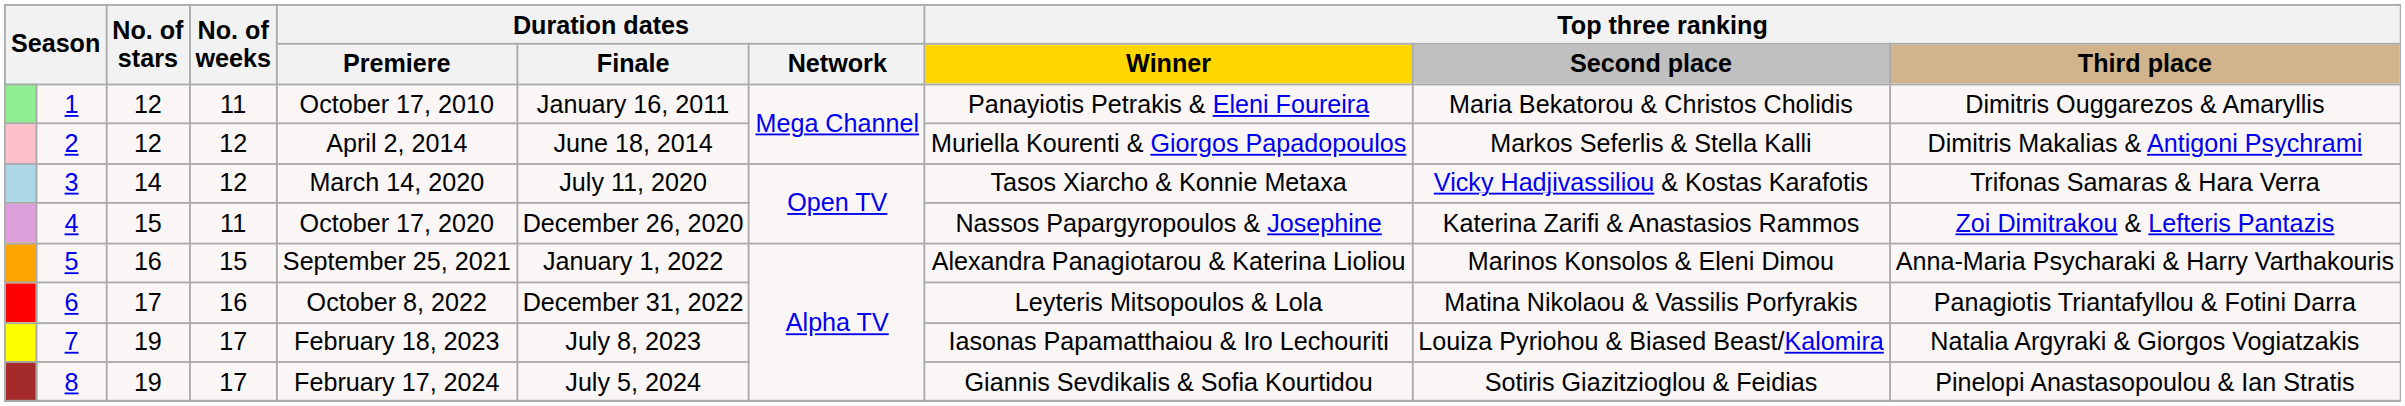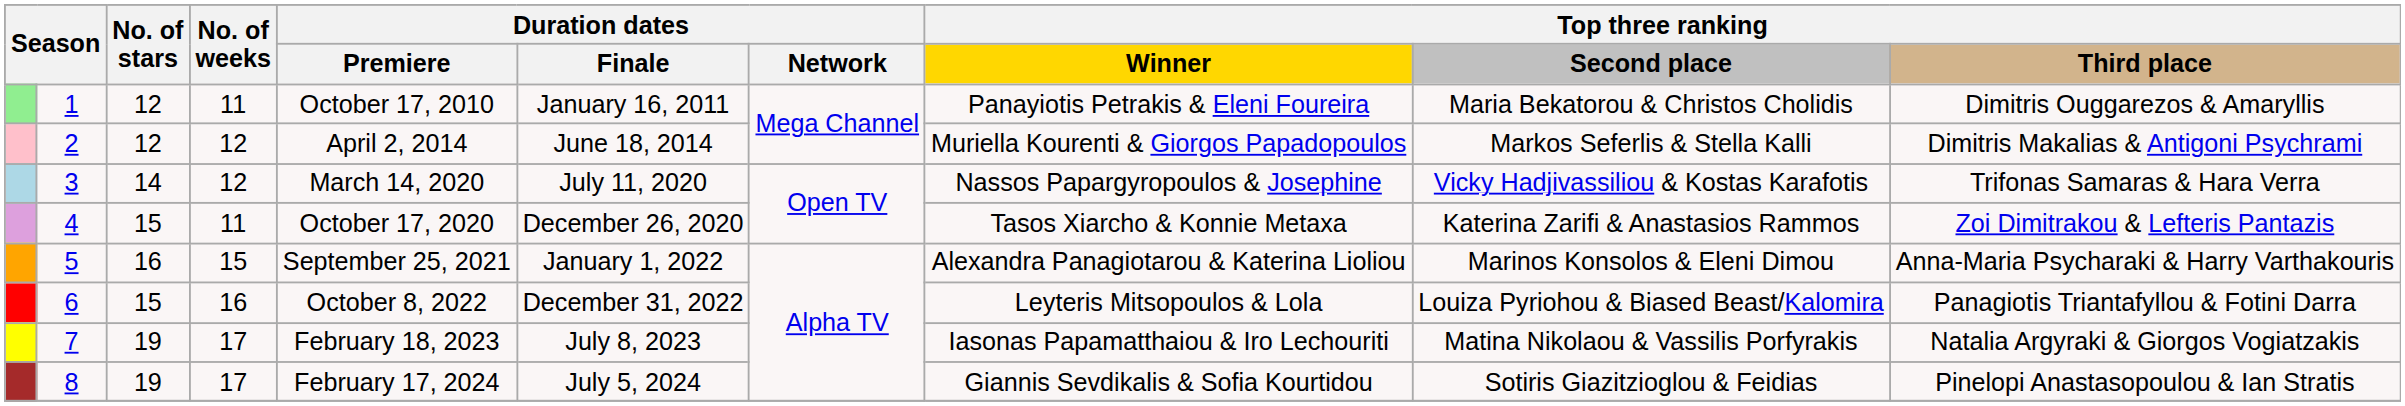3 | Top three ranking / Winner: Tasos Xiarcho & Konnie Metaxa -> Nassos Papargyropoulos & Josephine
4 | Top three ranking / Winner: Nassos Papargyropoulos & Josephine -> Tasos Xiarcho & Konnie Metaxa
6 | No. of stars: 17 -> 15
6 | Top three ranking / Second place: Matina Nikolaou & Vassilis Porfyrakis -> Louiza Pyriohou & Biased Beast/Kalomira
7 | Top three ranking / Second place: Louiza Pyriohou & Biased Beast/Kalomira -> Matina Nikolaou & Vassilis Porfyrakis
